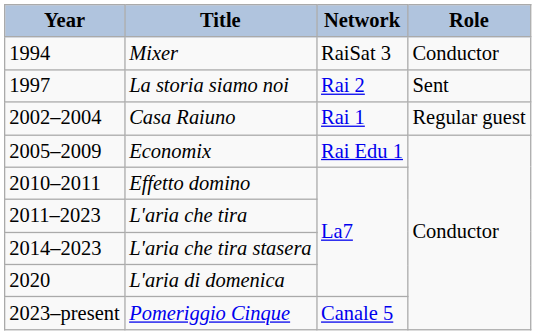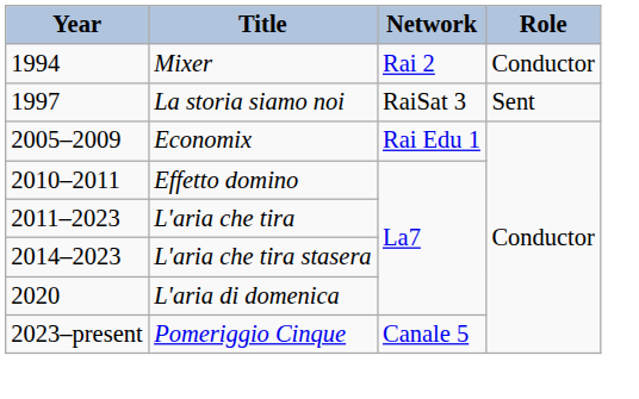Mixer | Network: RaiSat 3 -> Rai 2
La storia siamo noi | Network: Rai 2 -> RaiSat 3
- row: 2002–2004 | Casa Raiuno | Rai 1 | Regular guest
